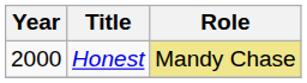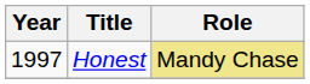Honest | Year: 2000 -> 1997
